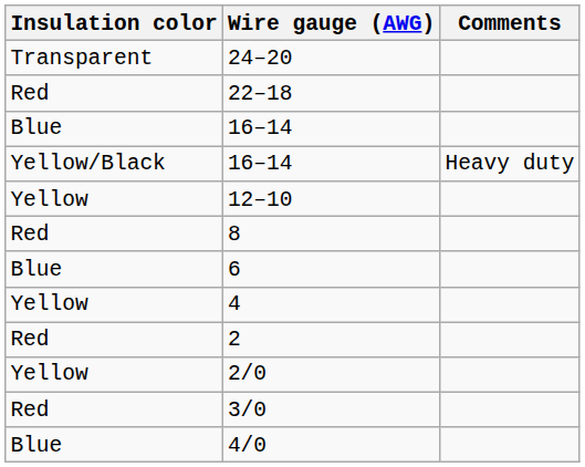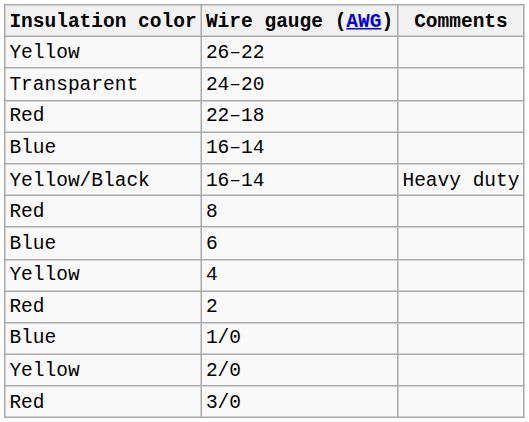+ row: Yellow | 26–22
- row: Yellow | 12–10
+ row: Blue | 1/0
- row: Blue | 4/0
